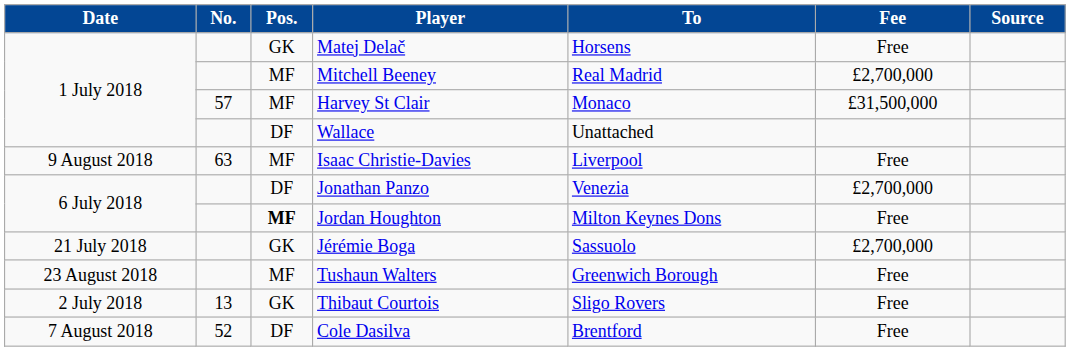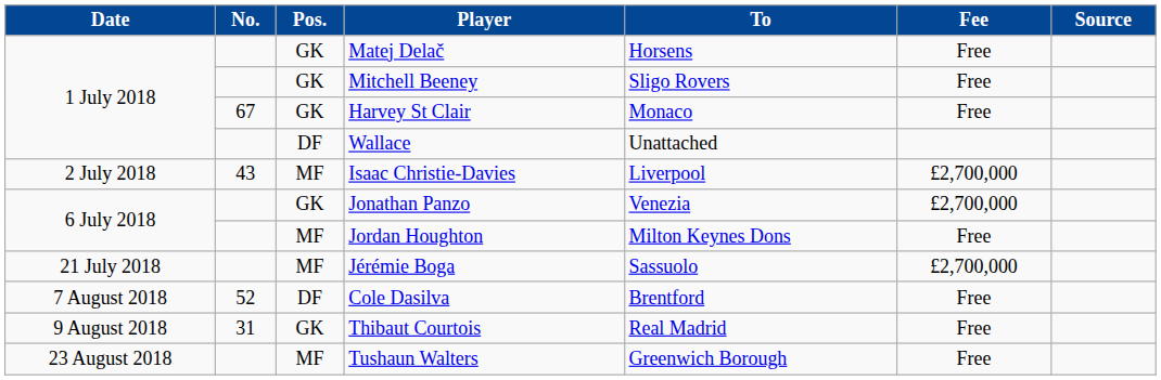Mitchell Beeney | Pos.: MF -> GK
Mitchell Beeney | To: Real Madrid -> Sligo Rovers
Mitchell Beeney | Fee: £2,700,000 -> Free
Harvey St Clair | No.: 57 -> 67
Harvey St Clair | Pos.: MF -> GK
Harvey St Clair | Fee: £31,500,000 -> Free
Isaac Christie-Davies | Date: 9 August 2018 -> 2 July 2018
Isaac Christie-Davies | No.: 63 -> 43
Isaac Christie-Davies | Fee: Free -> £2,700,000
Jonathan Panzo | Pos.: DF -> GK
Jordan Houghton | Pos.: bold -> normal
Jérémie Boga | Pos.: GK -> MF
rows swapped: Cole Dasilva <-> Tushaun Walters
Thibaut Courtois | Date: 2 July 2018 -> 9 August 2018
Thibaut Courtois | No.: 13 -> 31
Thibaut Courtois | To: Sligo Rovers -> Real Madrid
